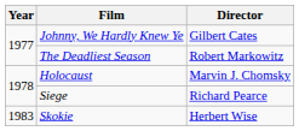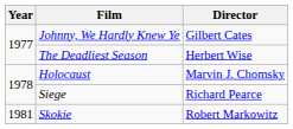The Deadliest Season | Director: Robert Markowitz -> Herbert Wise
Skokie | Year: 1983 -> 1981
Skokie | Director: Herbert Wise -> Robert Markowitz
